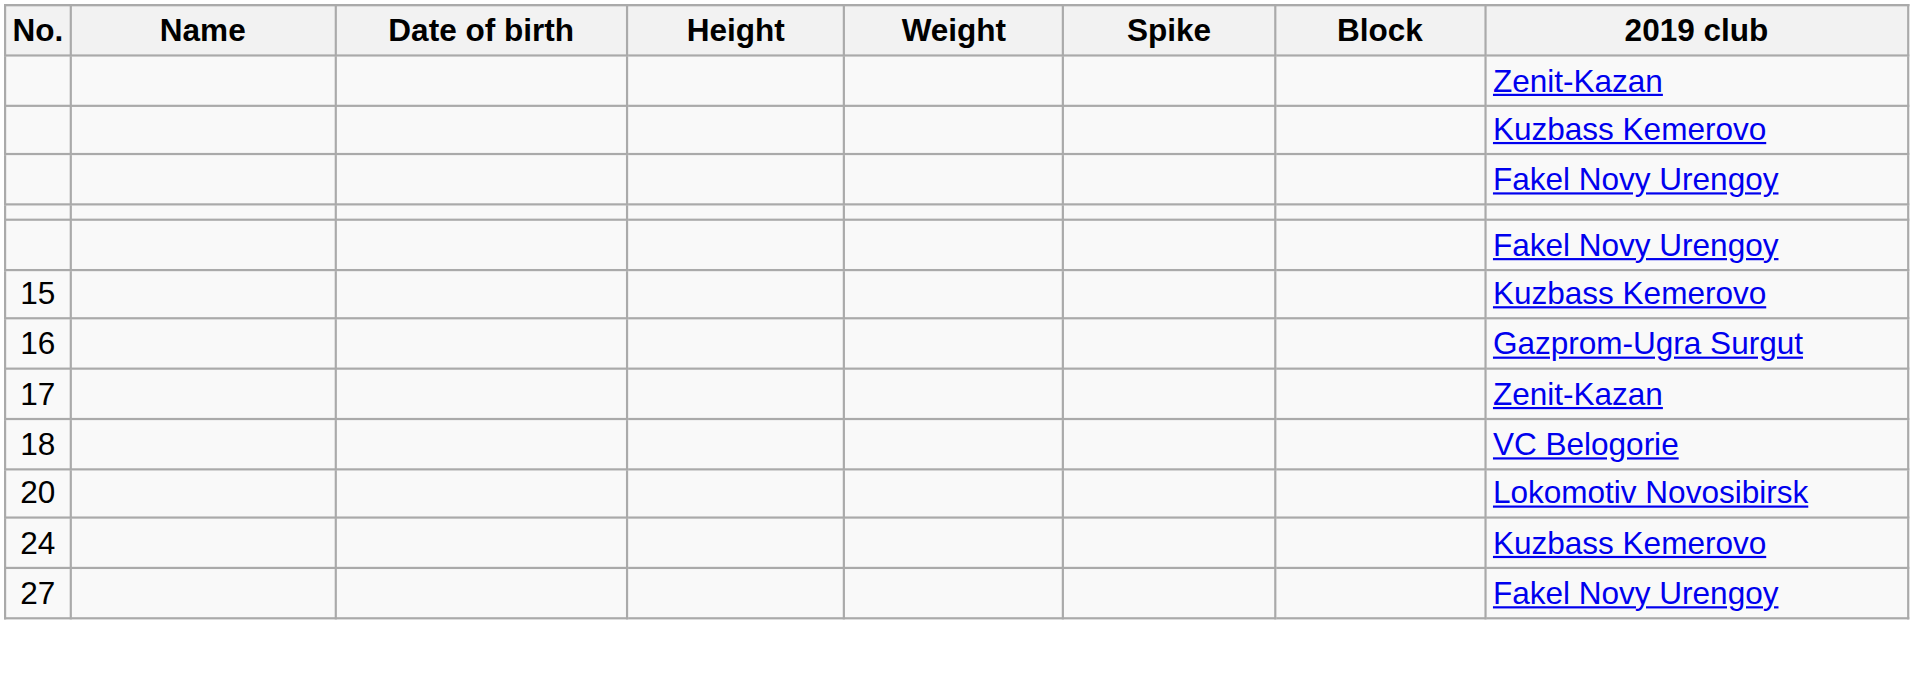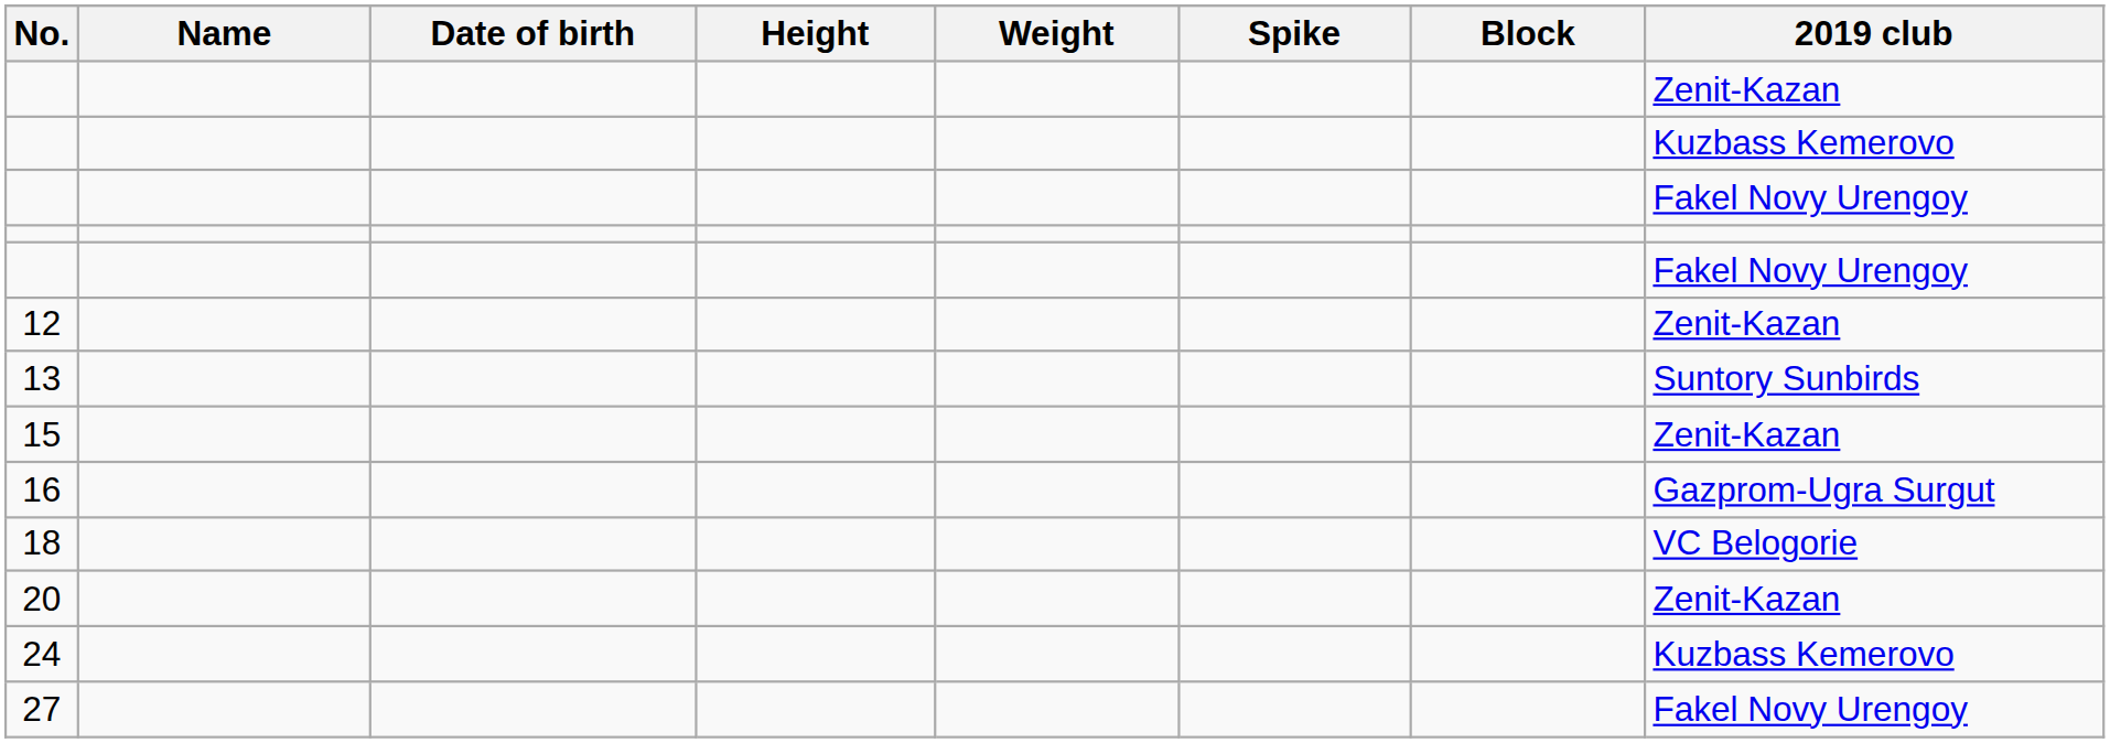+ row: 12 | Zenit-Kazan
+ row: 13 | Suntory Sunbirds
15 | 2019 club: Kuzbass Kemerovo -> Zenit-Kazan
- row: 17 | Zenit-Kazan
20 | 2019 club: Lokomotiv Novosibirsk -> Zenit-Kazan
